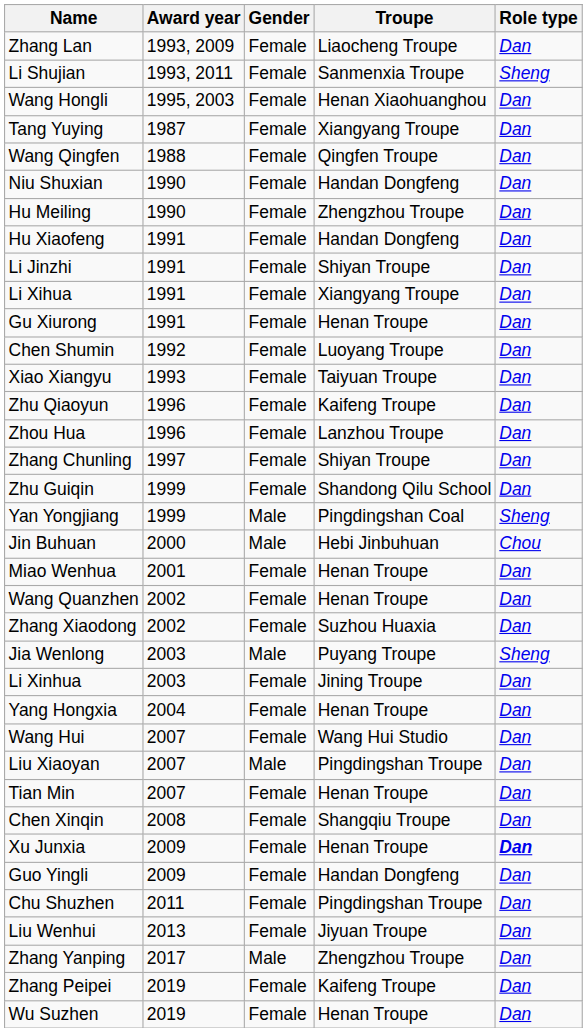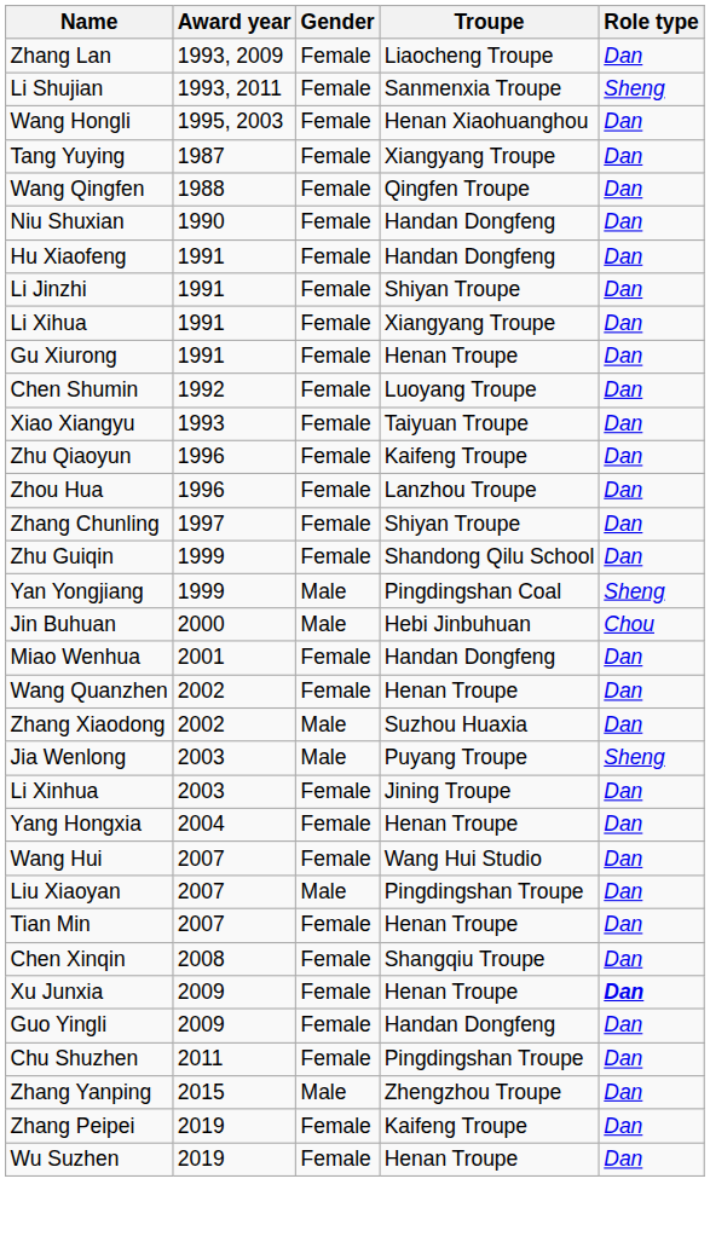- row: Hu Meiling | 1990 | Female | Zhengzhou Troupe | Dan
Miao Wenhua | Troupe: Henan Troupe -> Handan Dongfeng
Zhang Xiaodong | Gender: Female -> Male
- row: Liu Wenhui | 2013 | Female | Jiyuan Troupe | Dan
Zhang Yanping | Award year: 2017 -> 2015
